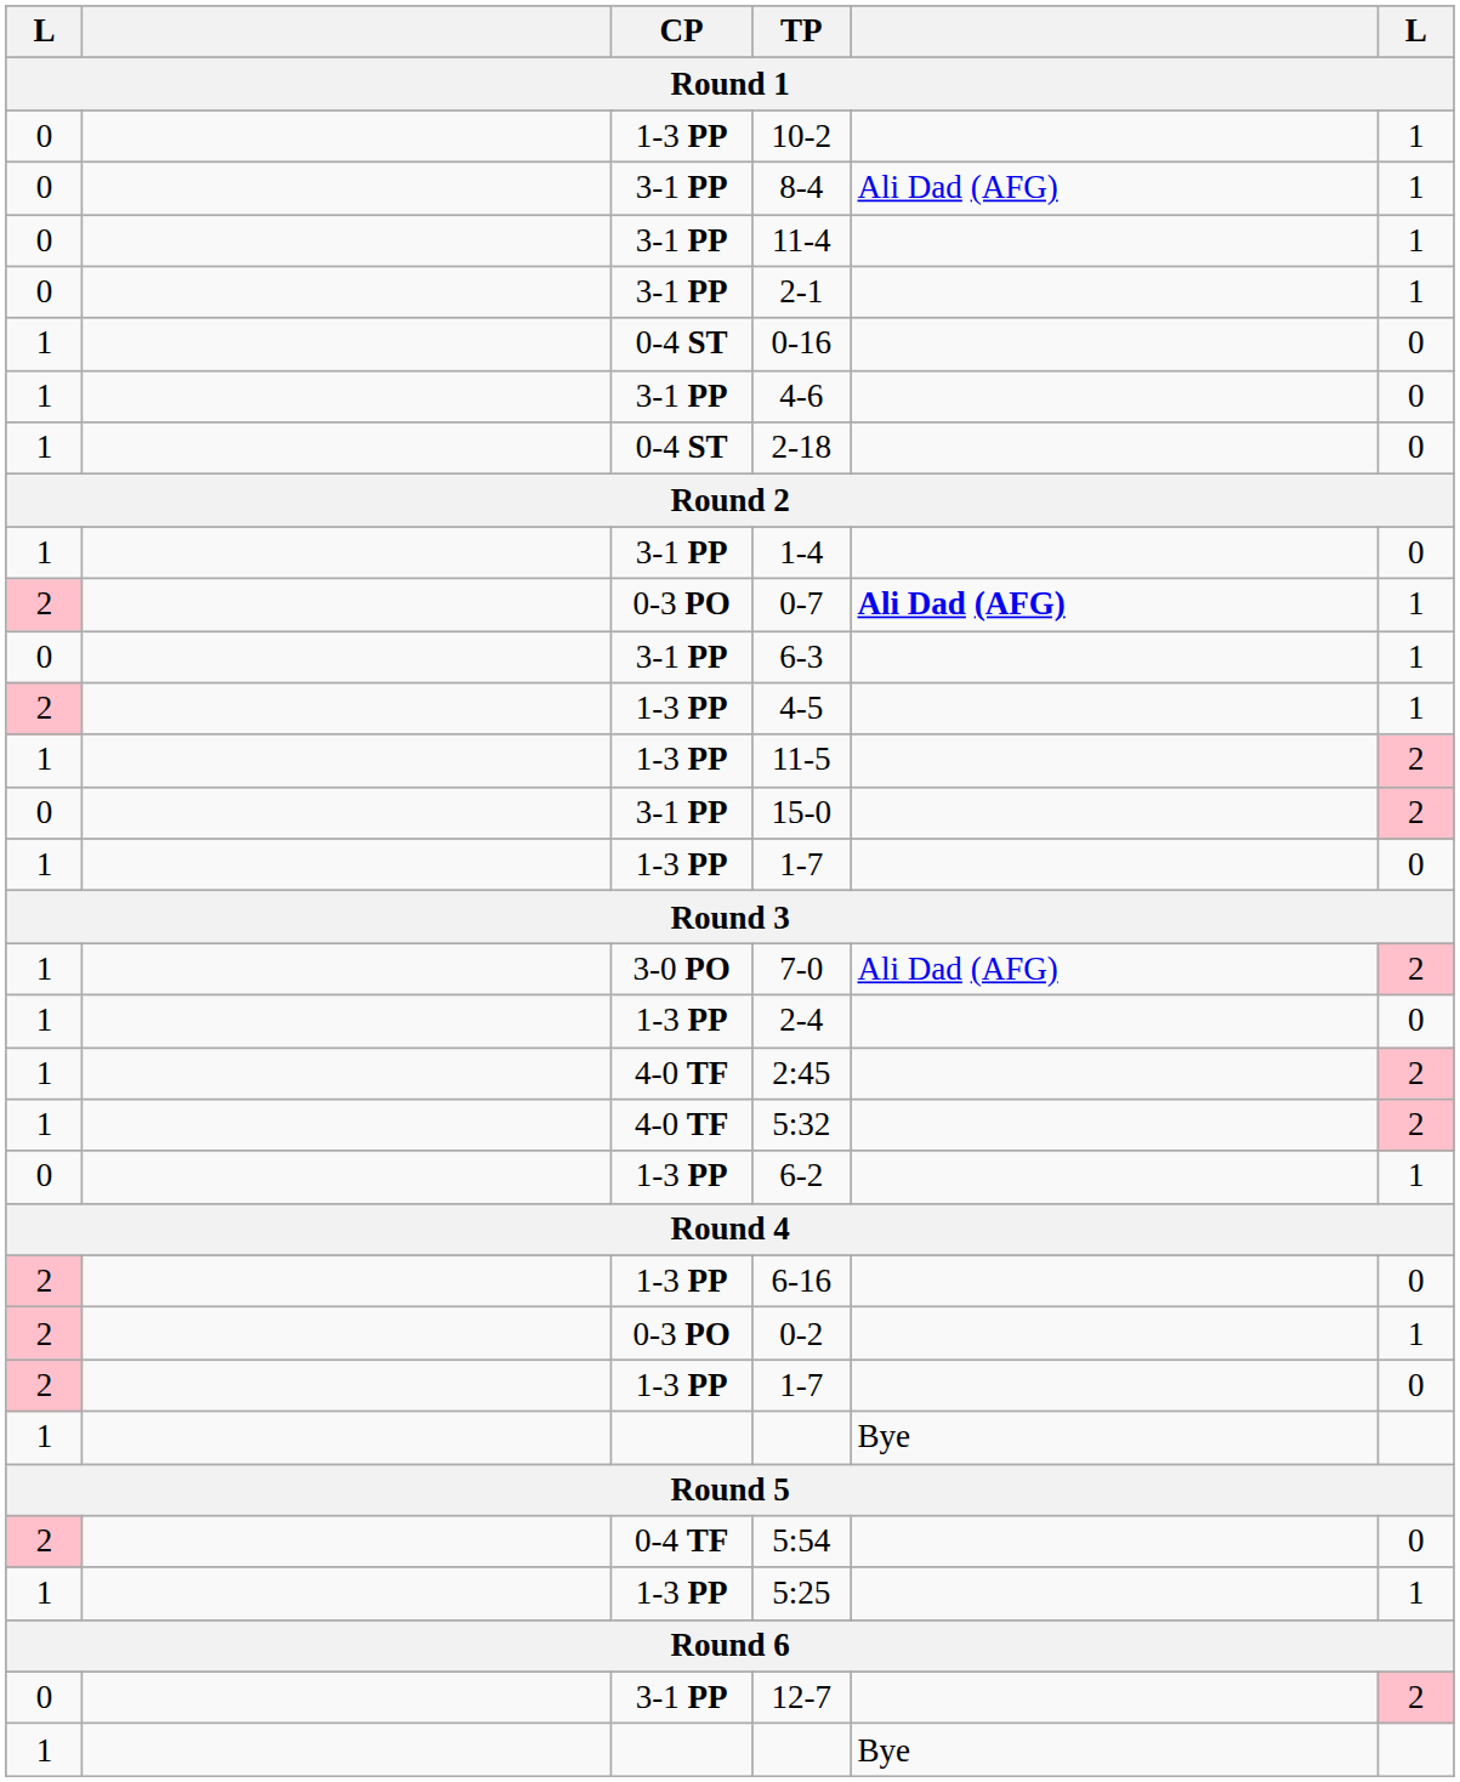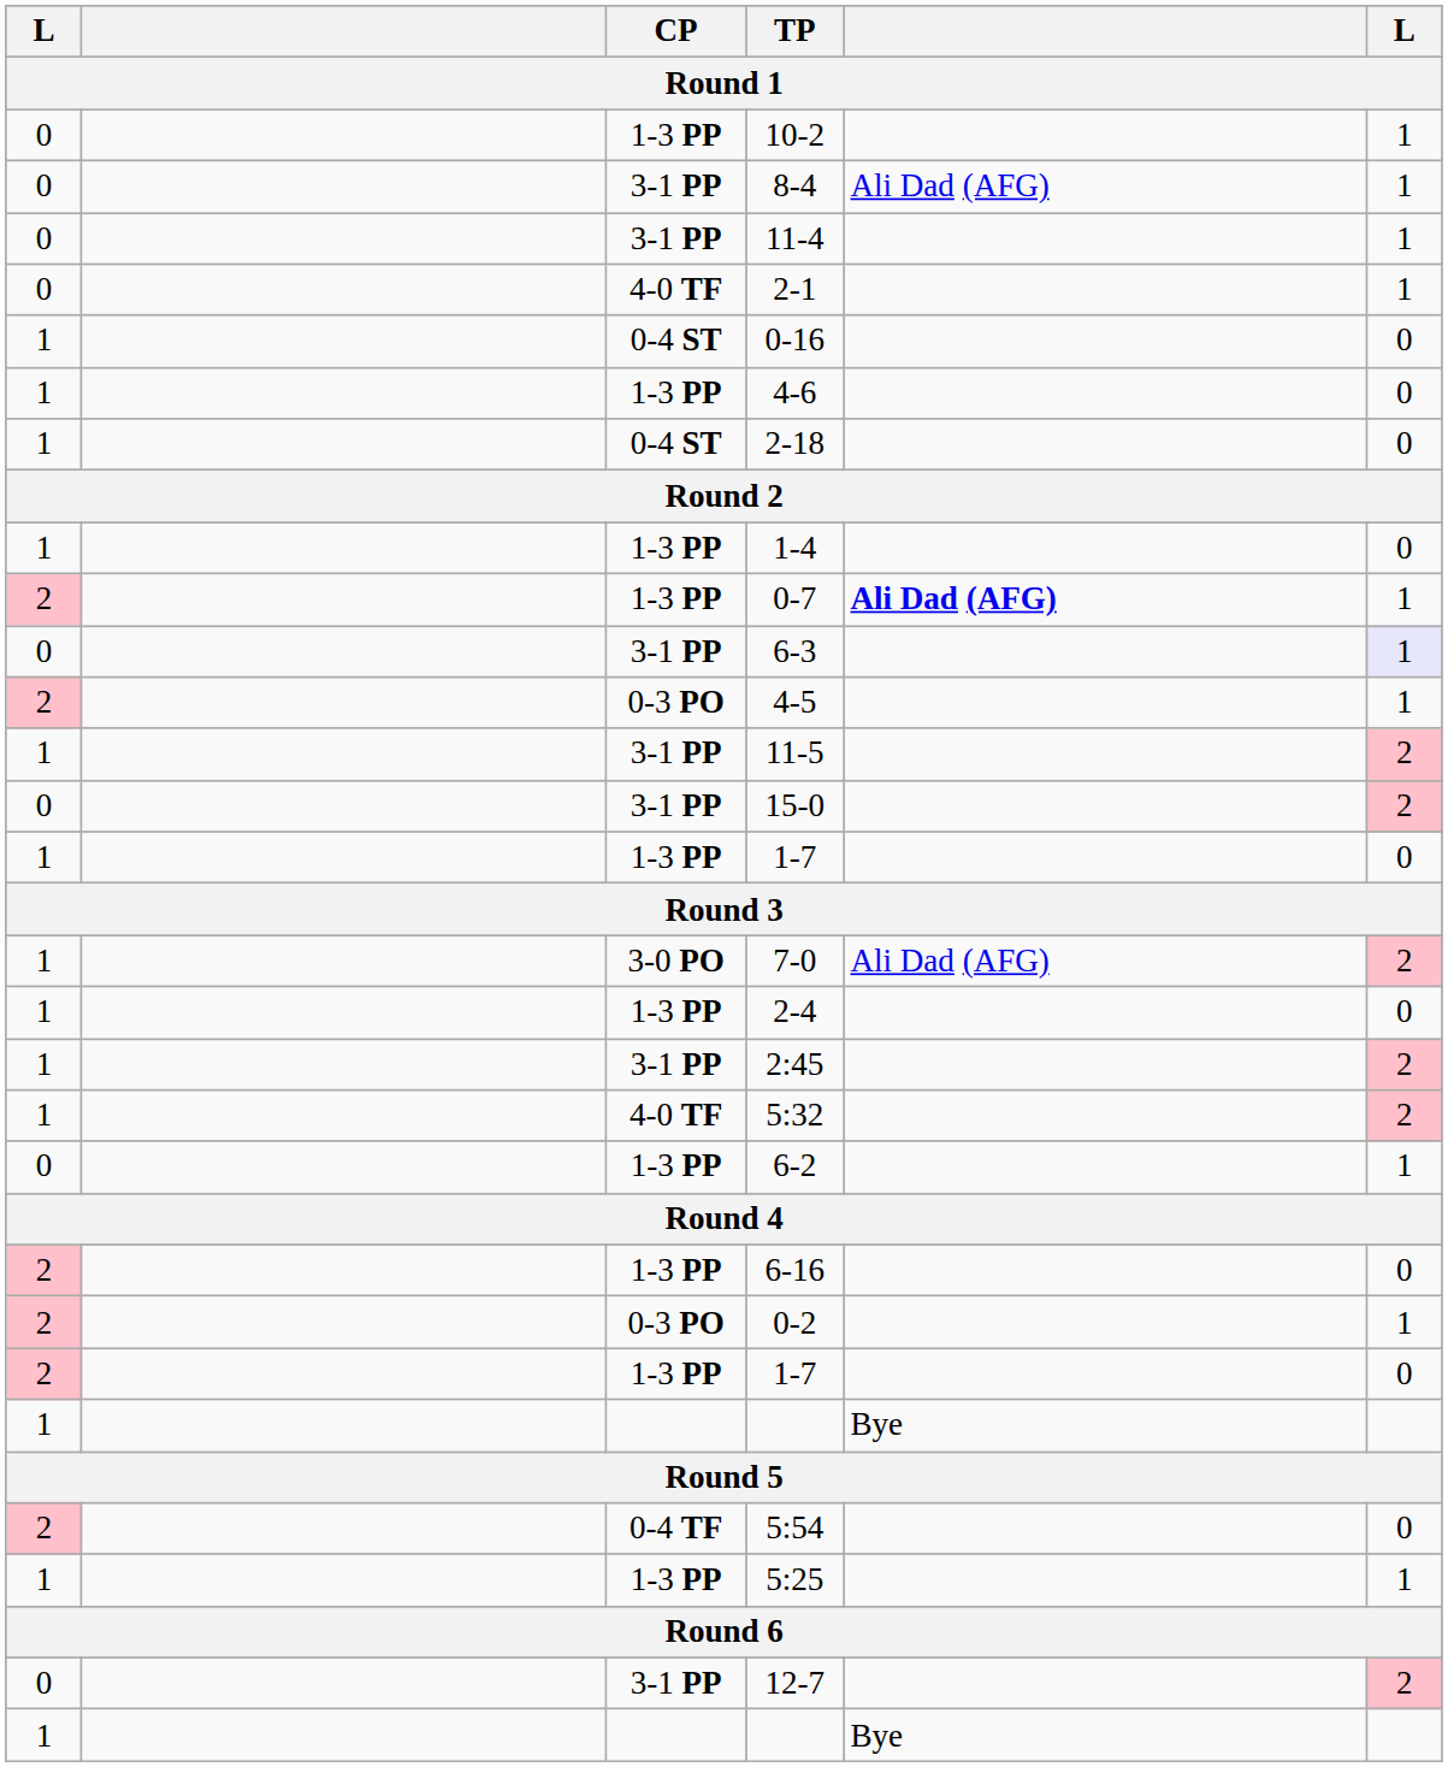2-1 | CP: 3-1 PP -> 4-0 TF
4-6 | CP: 3-1 PP -> 1-3 PP
1-4 | CP: 3-1 PP -> 1-3 PP
0-7 | CP: 0-3 PO -> 1-3 PP
6-3 | column 6: no background -> lavender background
4-5 | CP: 1-3 PP -> 0-3 PO
11-5 | CP: 1-3 PP -> 3-1 PP
2:45 | CP: 4-0 TF -> 3-1 PP
